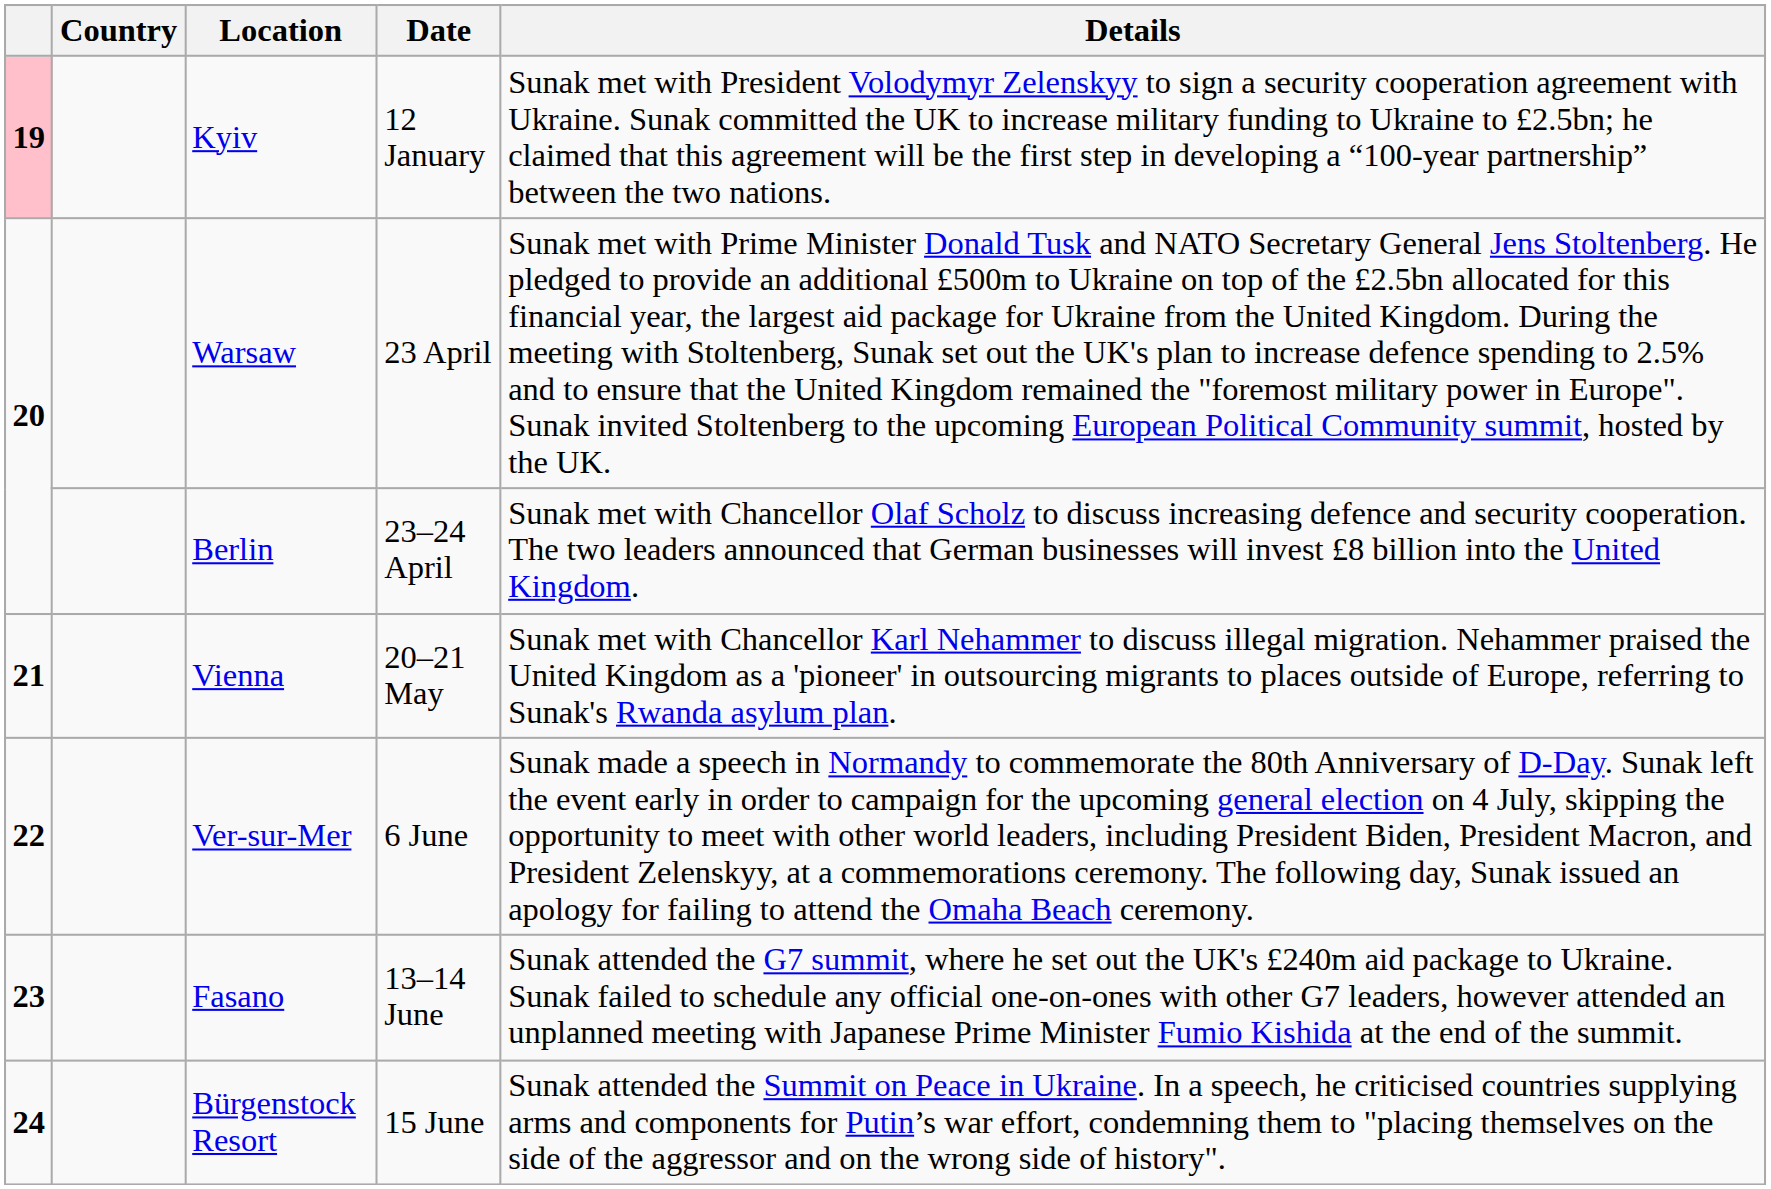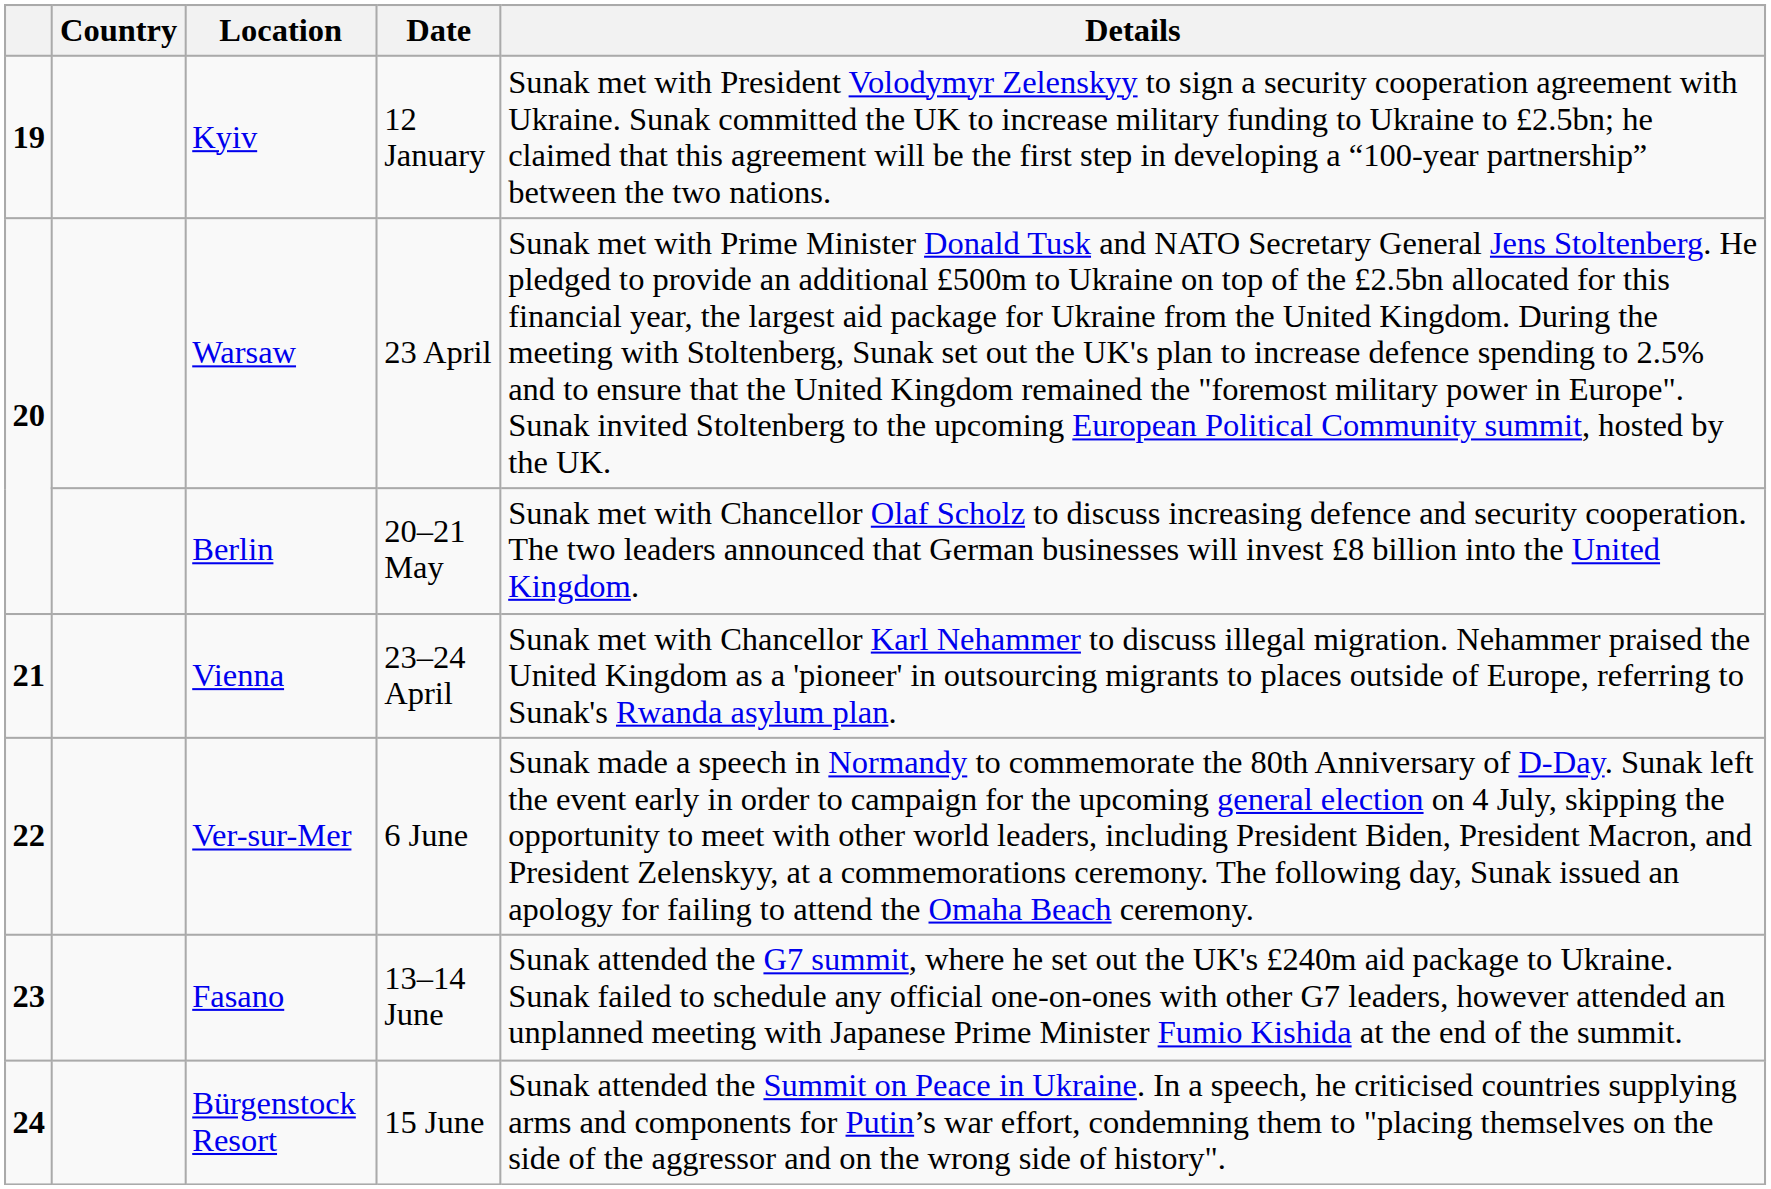Kyiv | column 1: pink background -> no background
Berlin | Date: 23–24 April -> 20–21 May
Vienna | Date: 20–21 May -> 23–24 April
